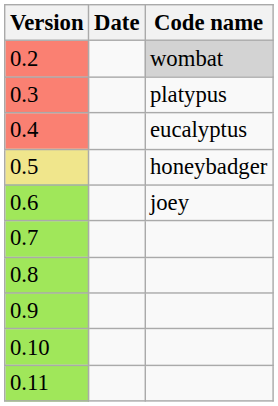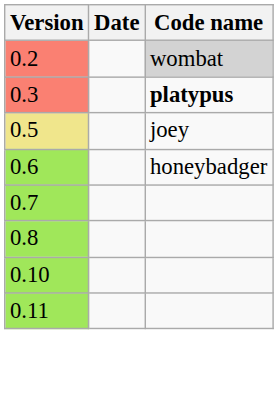0.3 | Code name: normal -> bold
- row: 0.4 | eucalyptus
0.5 | Code name: honeybadger -> joey
0.6 | Code name: joey -> honeybadger
- row: 0.9
